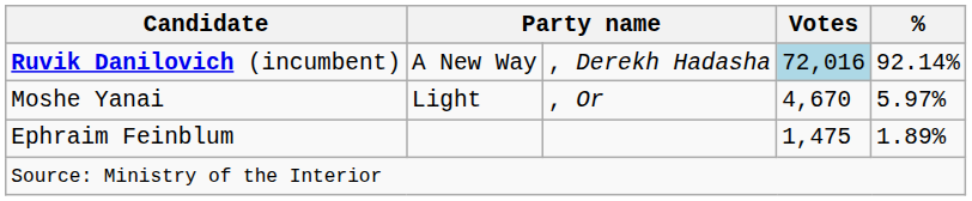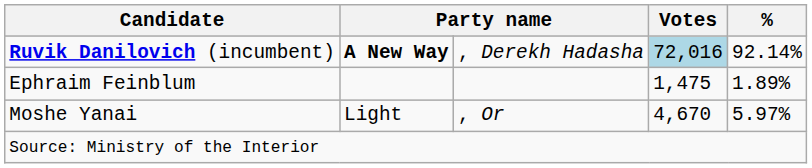Ruvik Danilovich (incumbent) | column 2: normal -> bold
rows swapped: Moshe Yanai <-> Ephraim Feinblum
